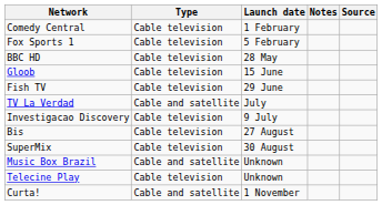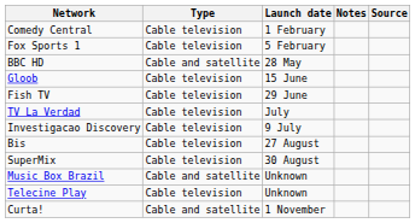BBC HD | Type: Cable television -> Cable and satellite
TV La Verdad | Type: Cable and satellite -> Cable television
